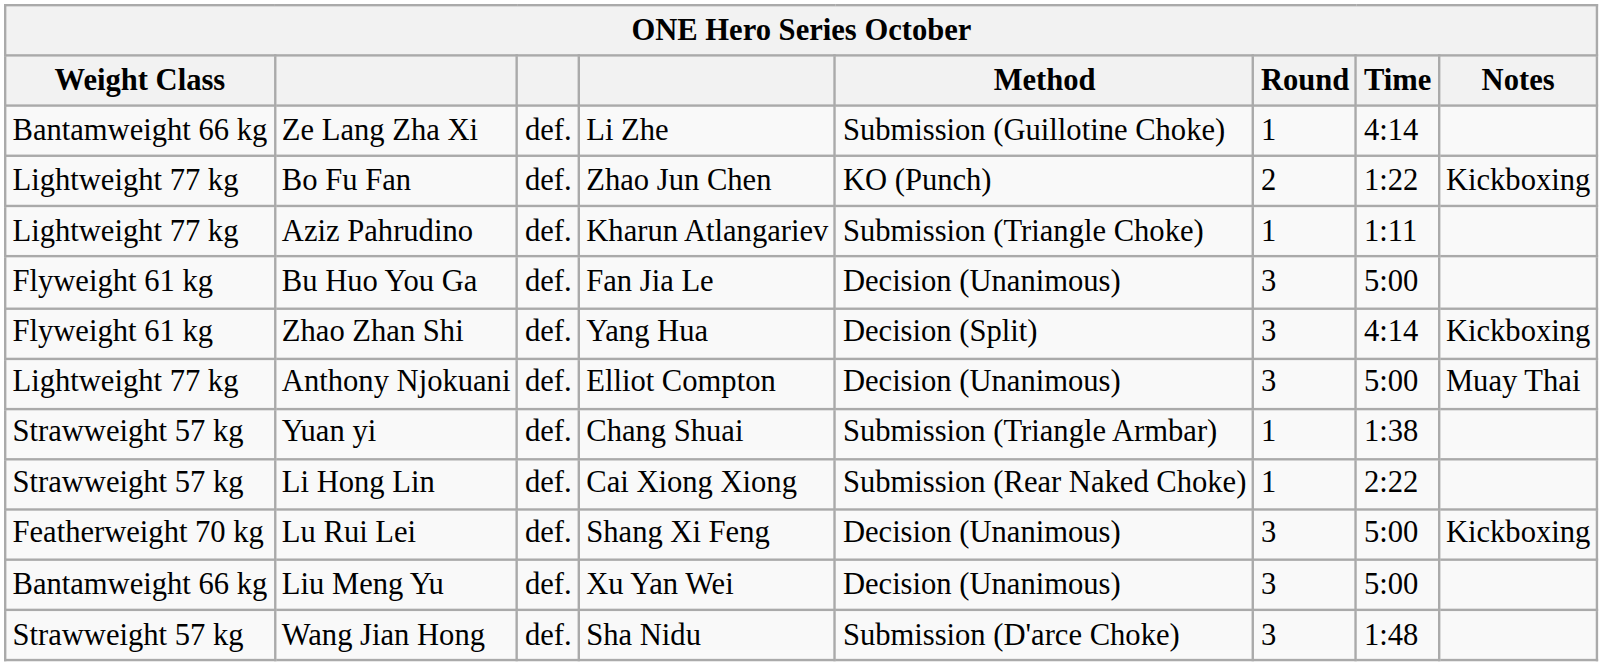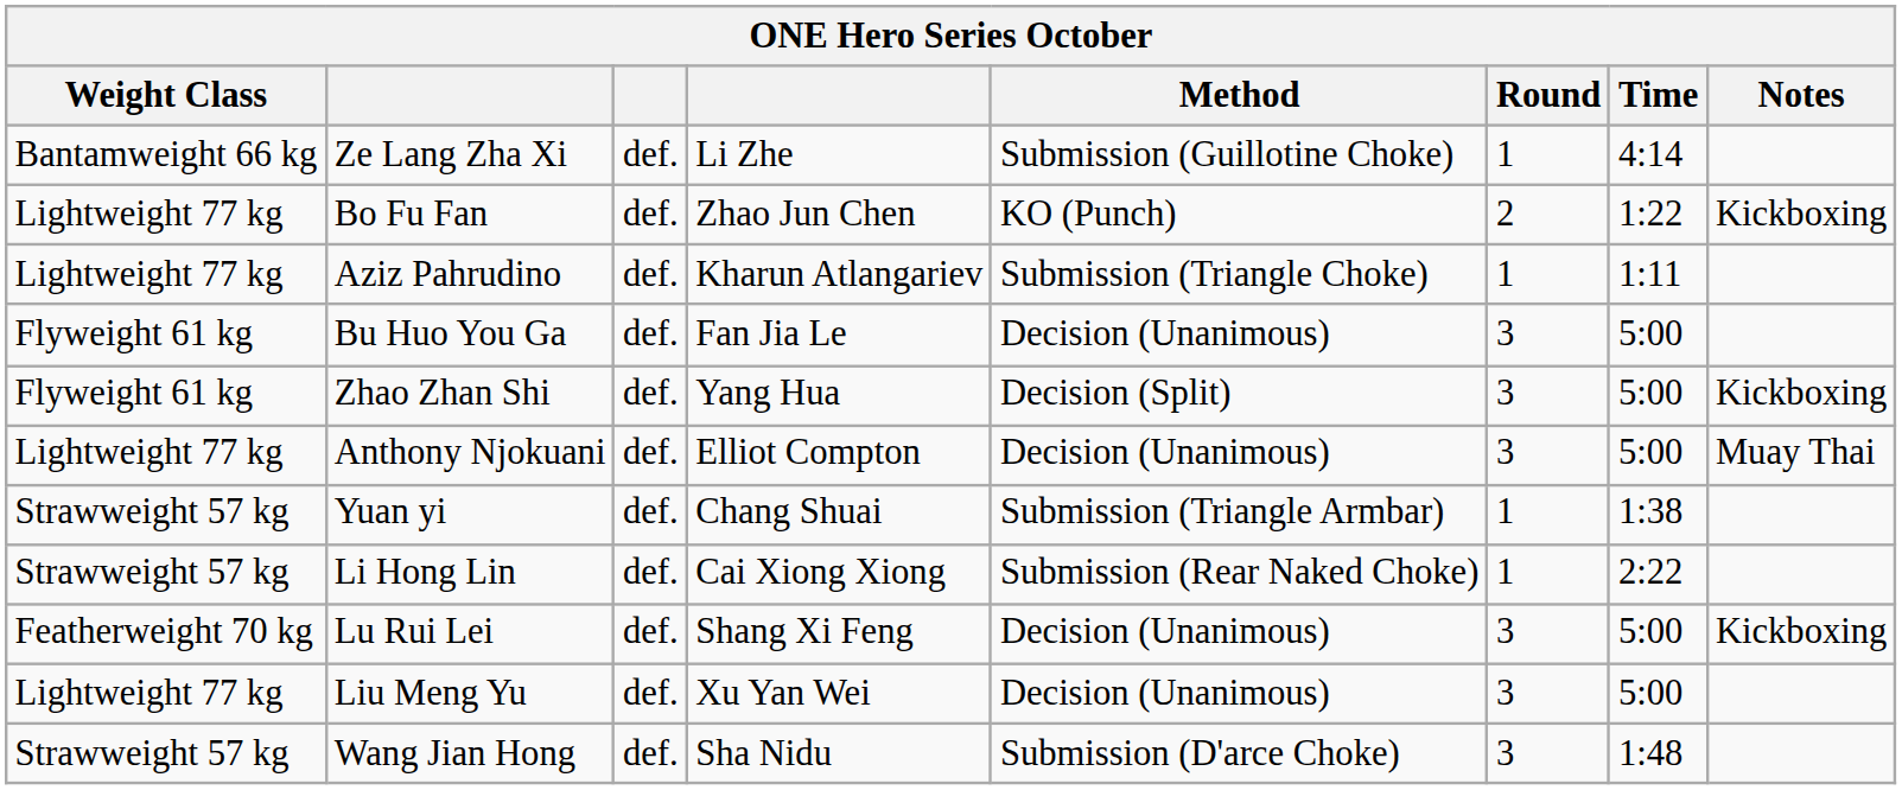Zhao Zhan Shi | Time: 4:14 -> 5:00
Liu Meng Yu | Weight Class: Bantamweight 66 kg -> Lightweight 77 kg
